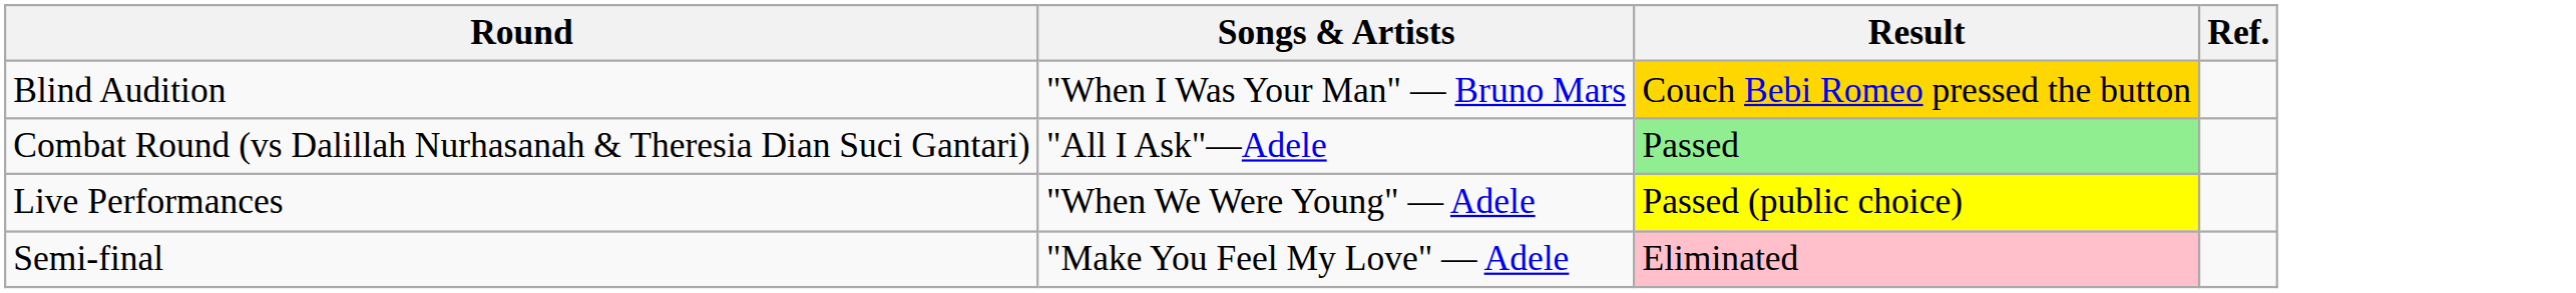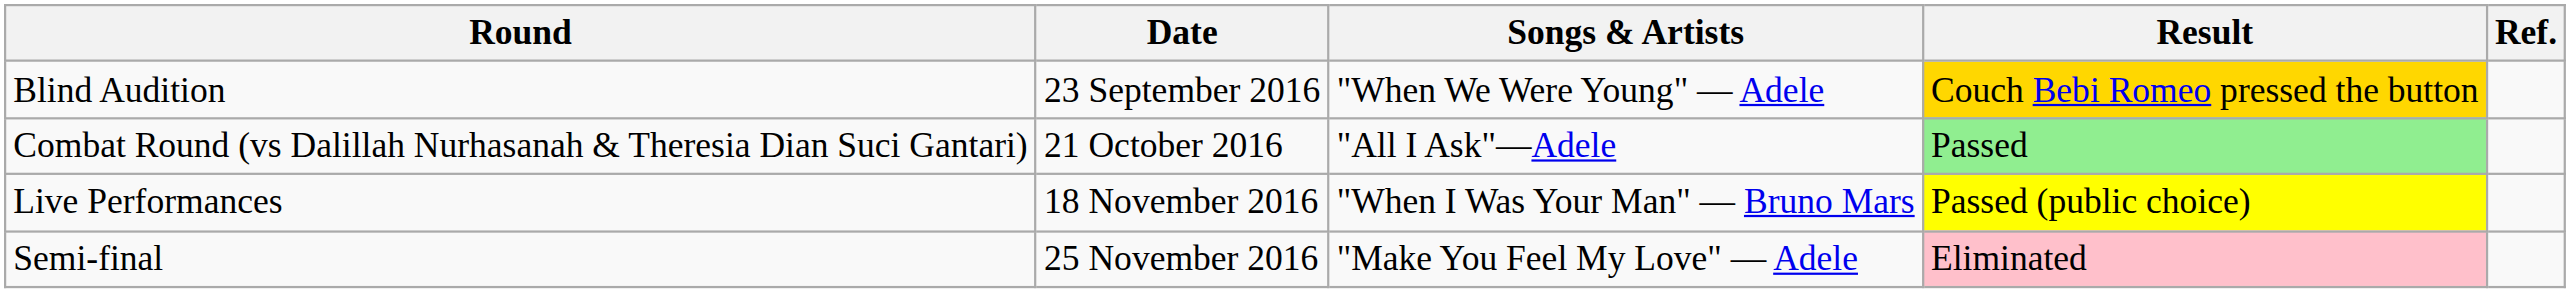+ column: Date | 23 September 2016 | 21 October 2016 | 18 November 2016 | 25 November 2016
Blind Audition | Songs & Artists: "When I Was Your Man" — Bruno Mars -> "When We Were Young" — Adele
Live Performances | Songs & Artists: "When We Were Young" — Adele -> "When I Was Your Man" — Bruno Mars
